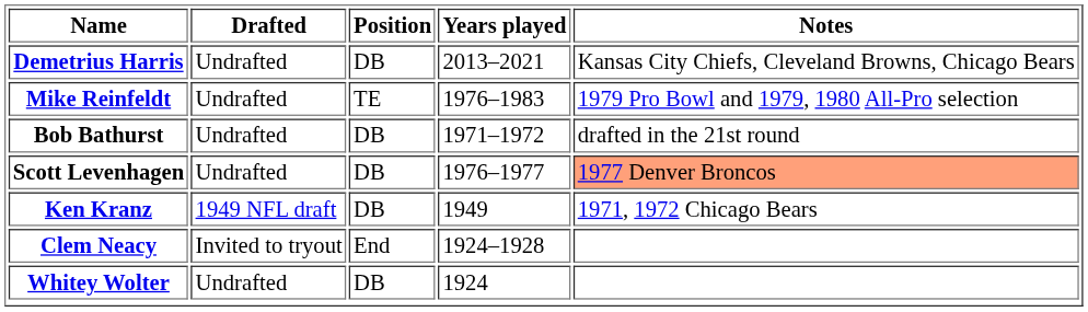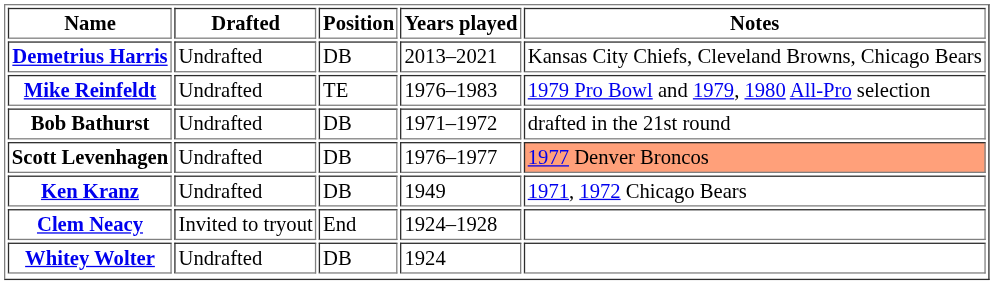Ken Kranz | Drafted: 1949 NFL draft -> Undrafted
